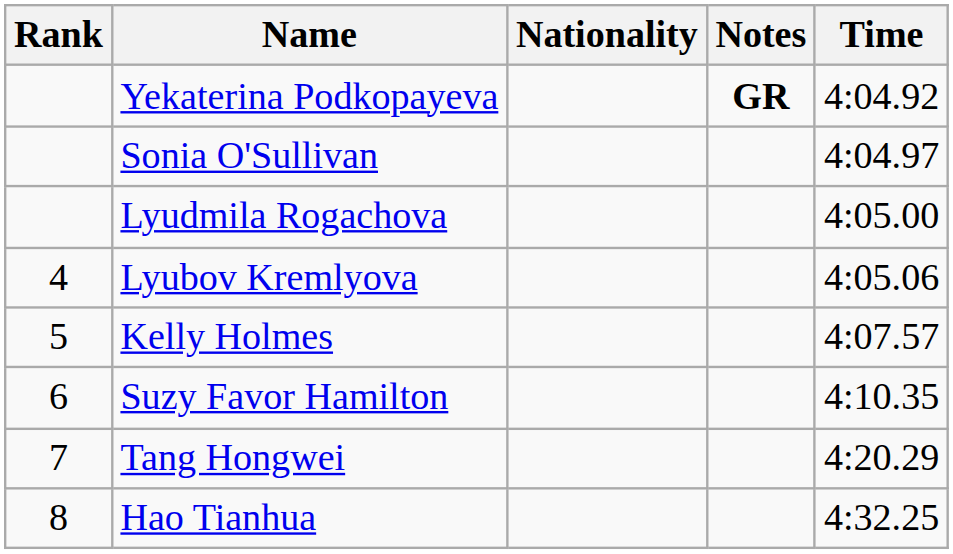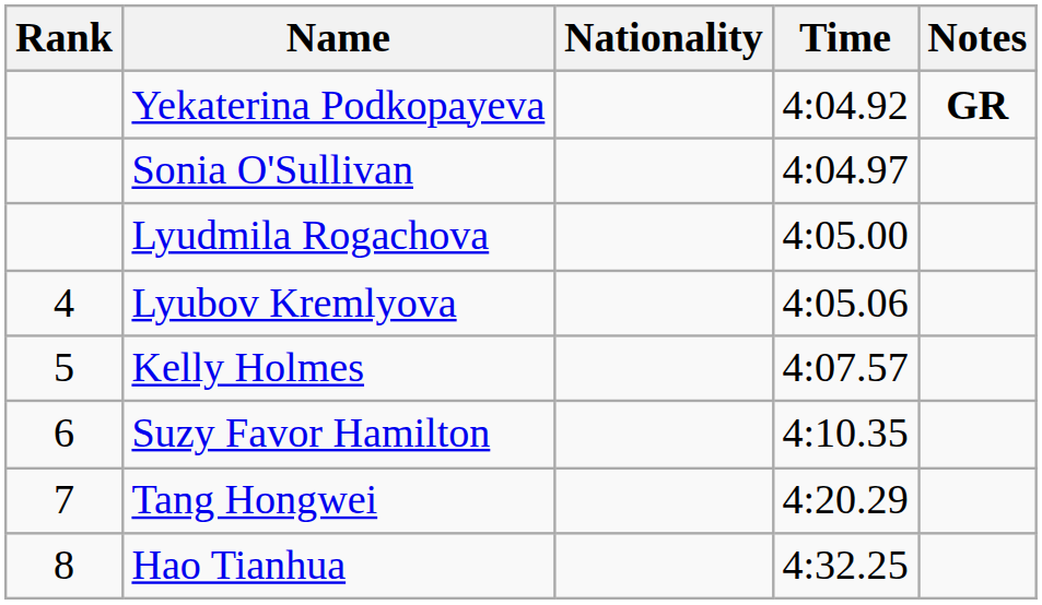columns swapped: Time <-> Notes
